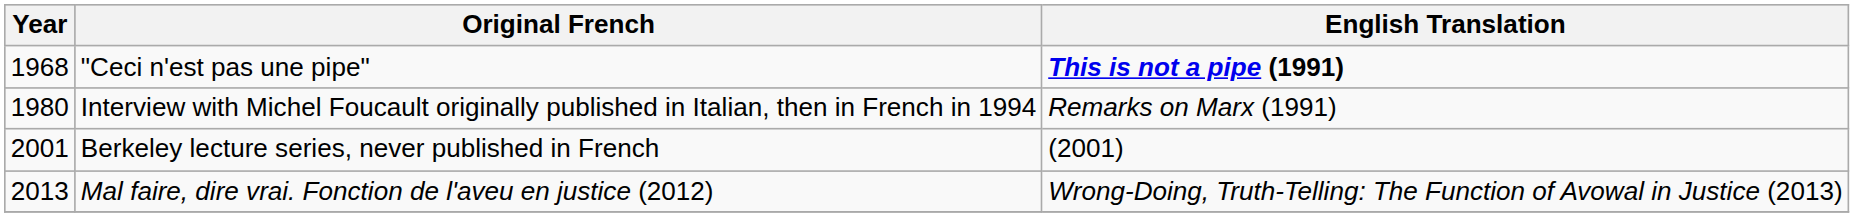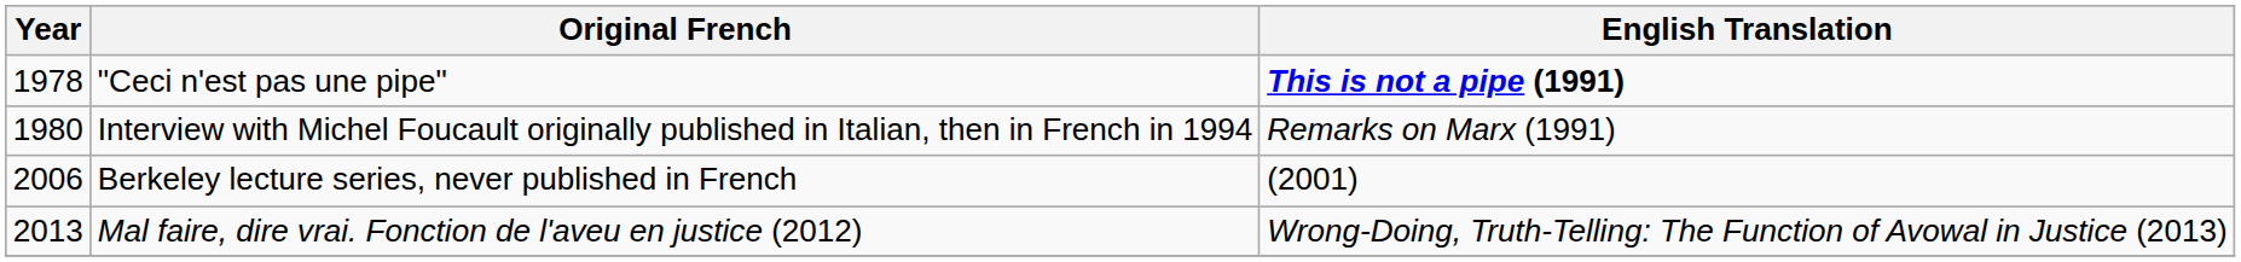"Ceci n'est pas une pipe" | Year: 1968 -> 1978
Berkeley lecture series, never published in French | Year: 2001 -> 2006
